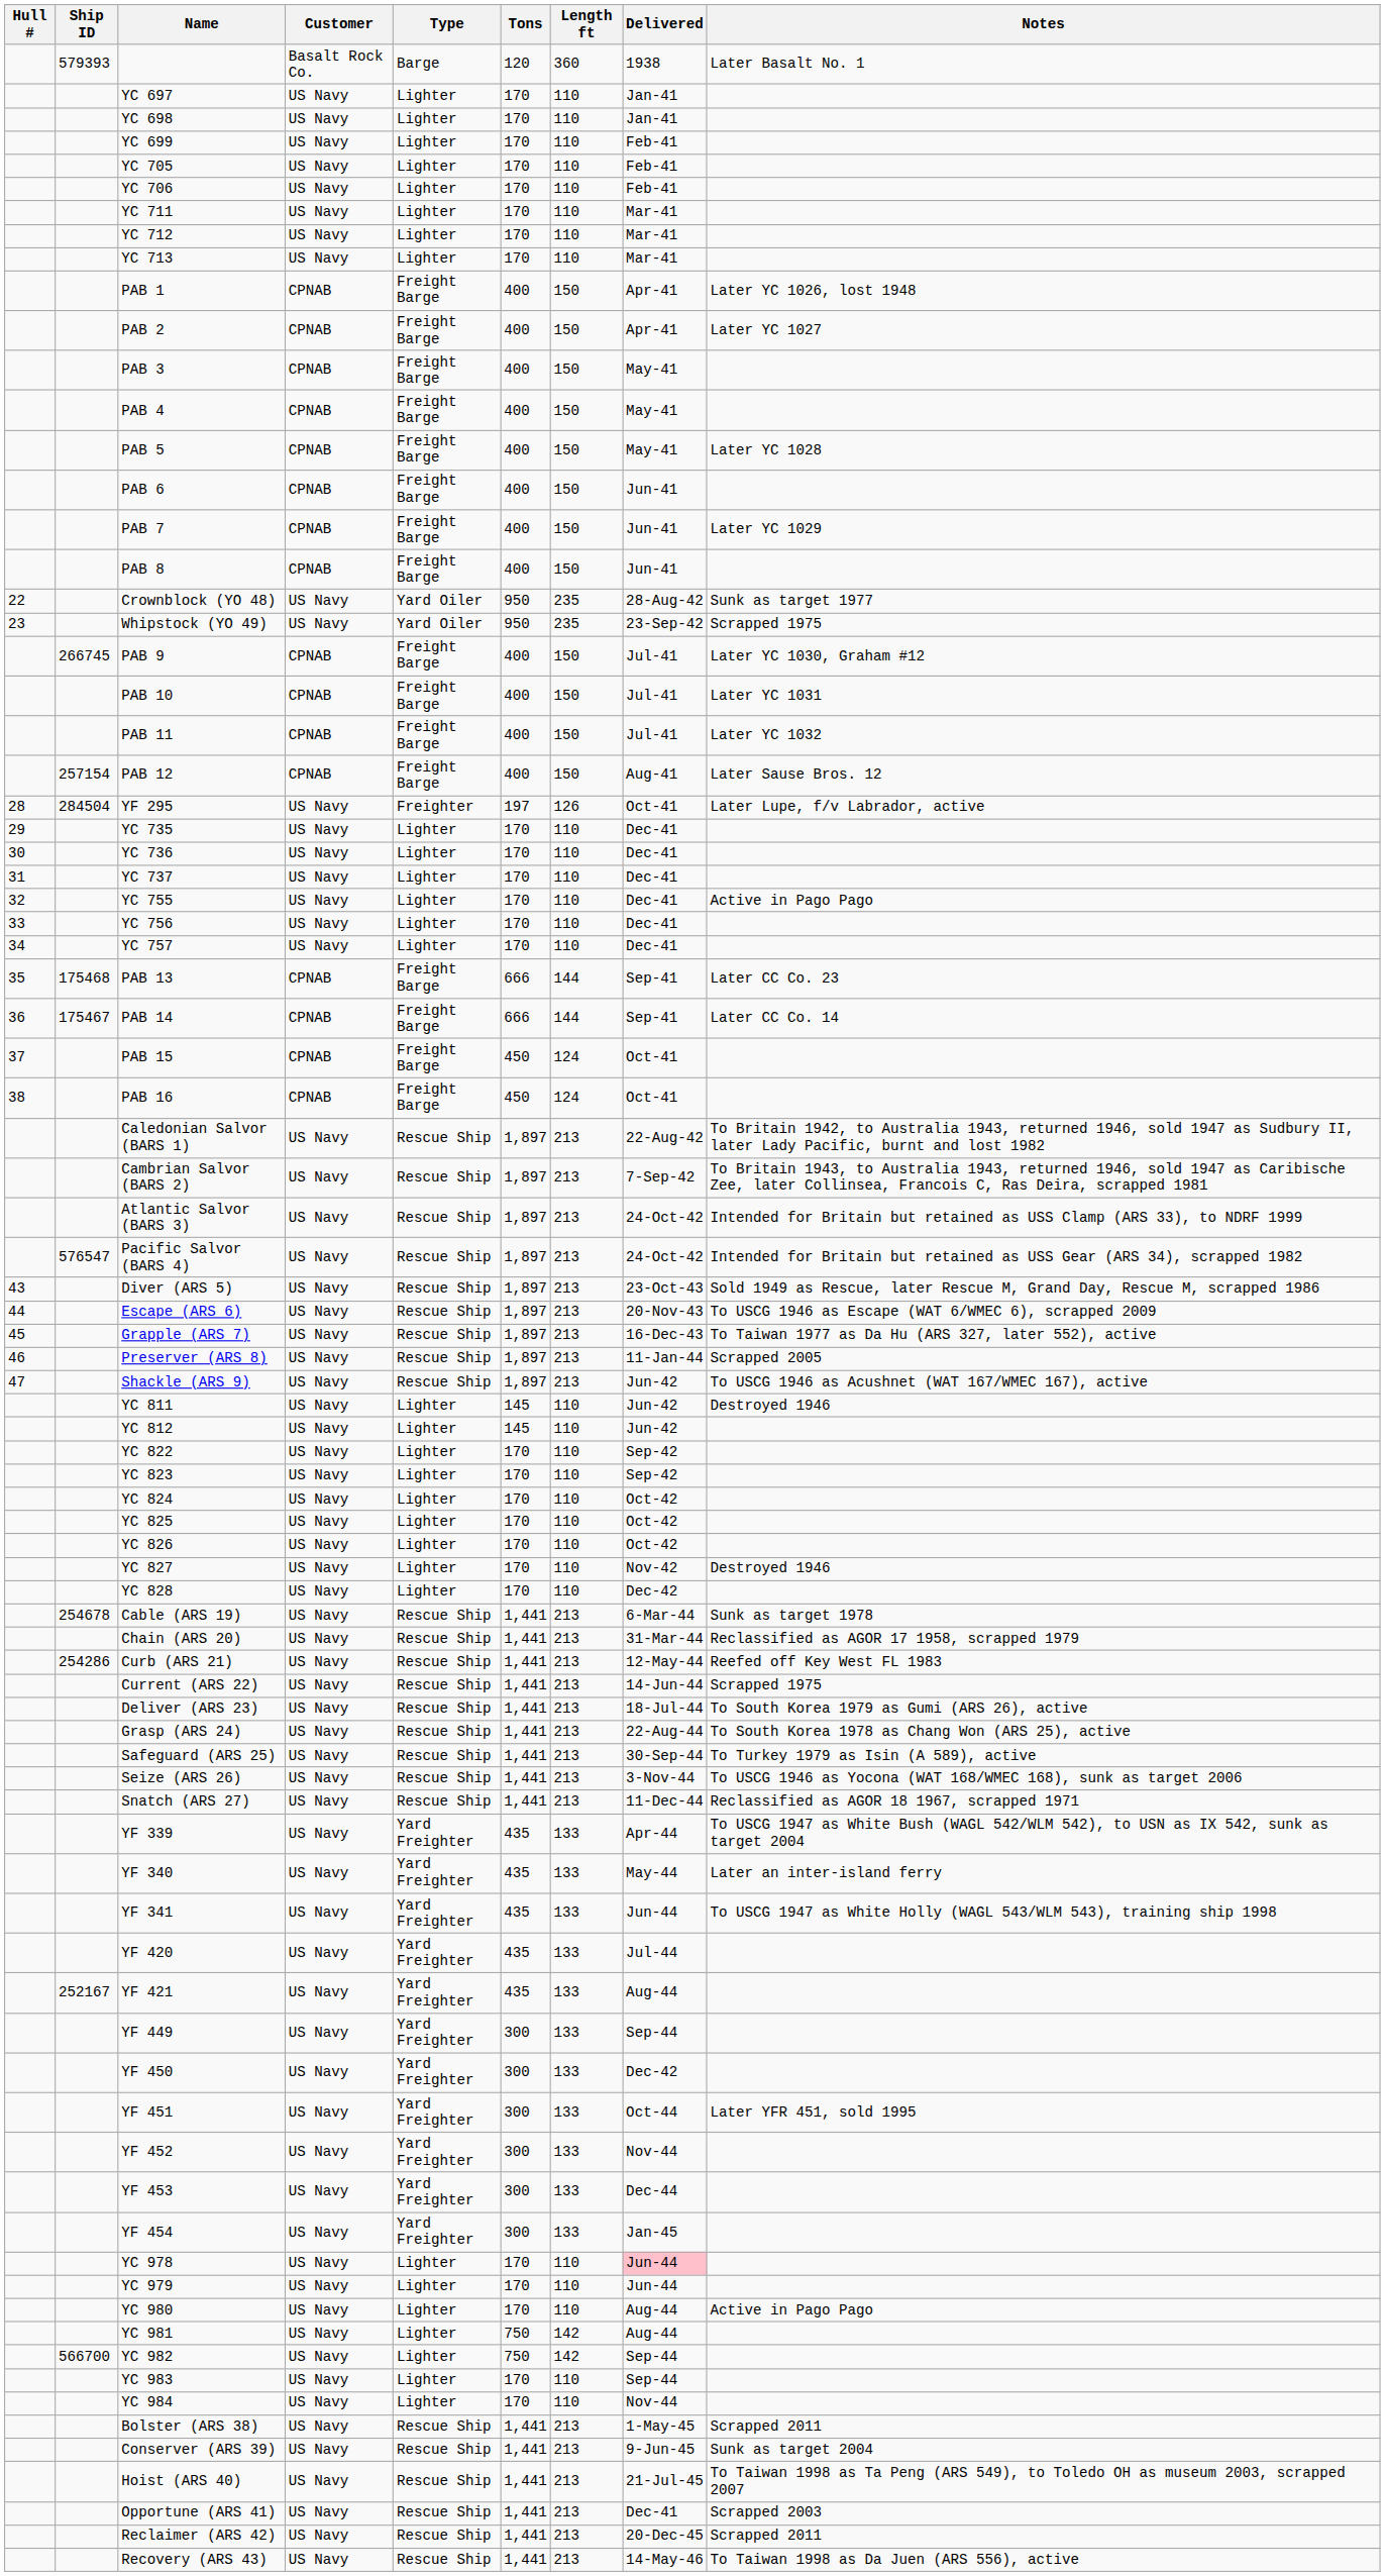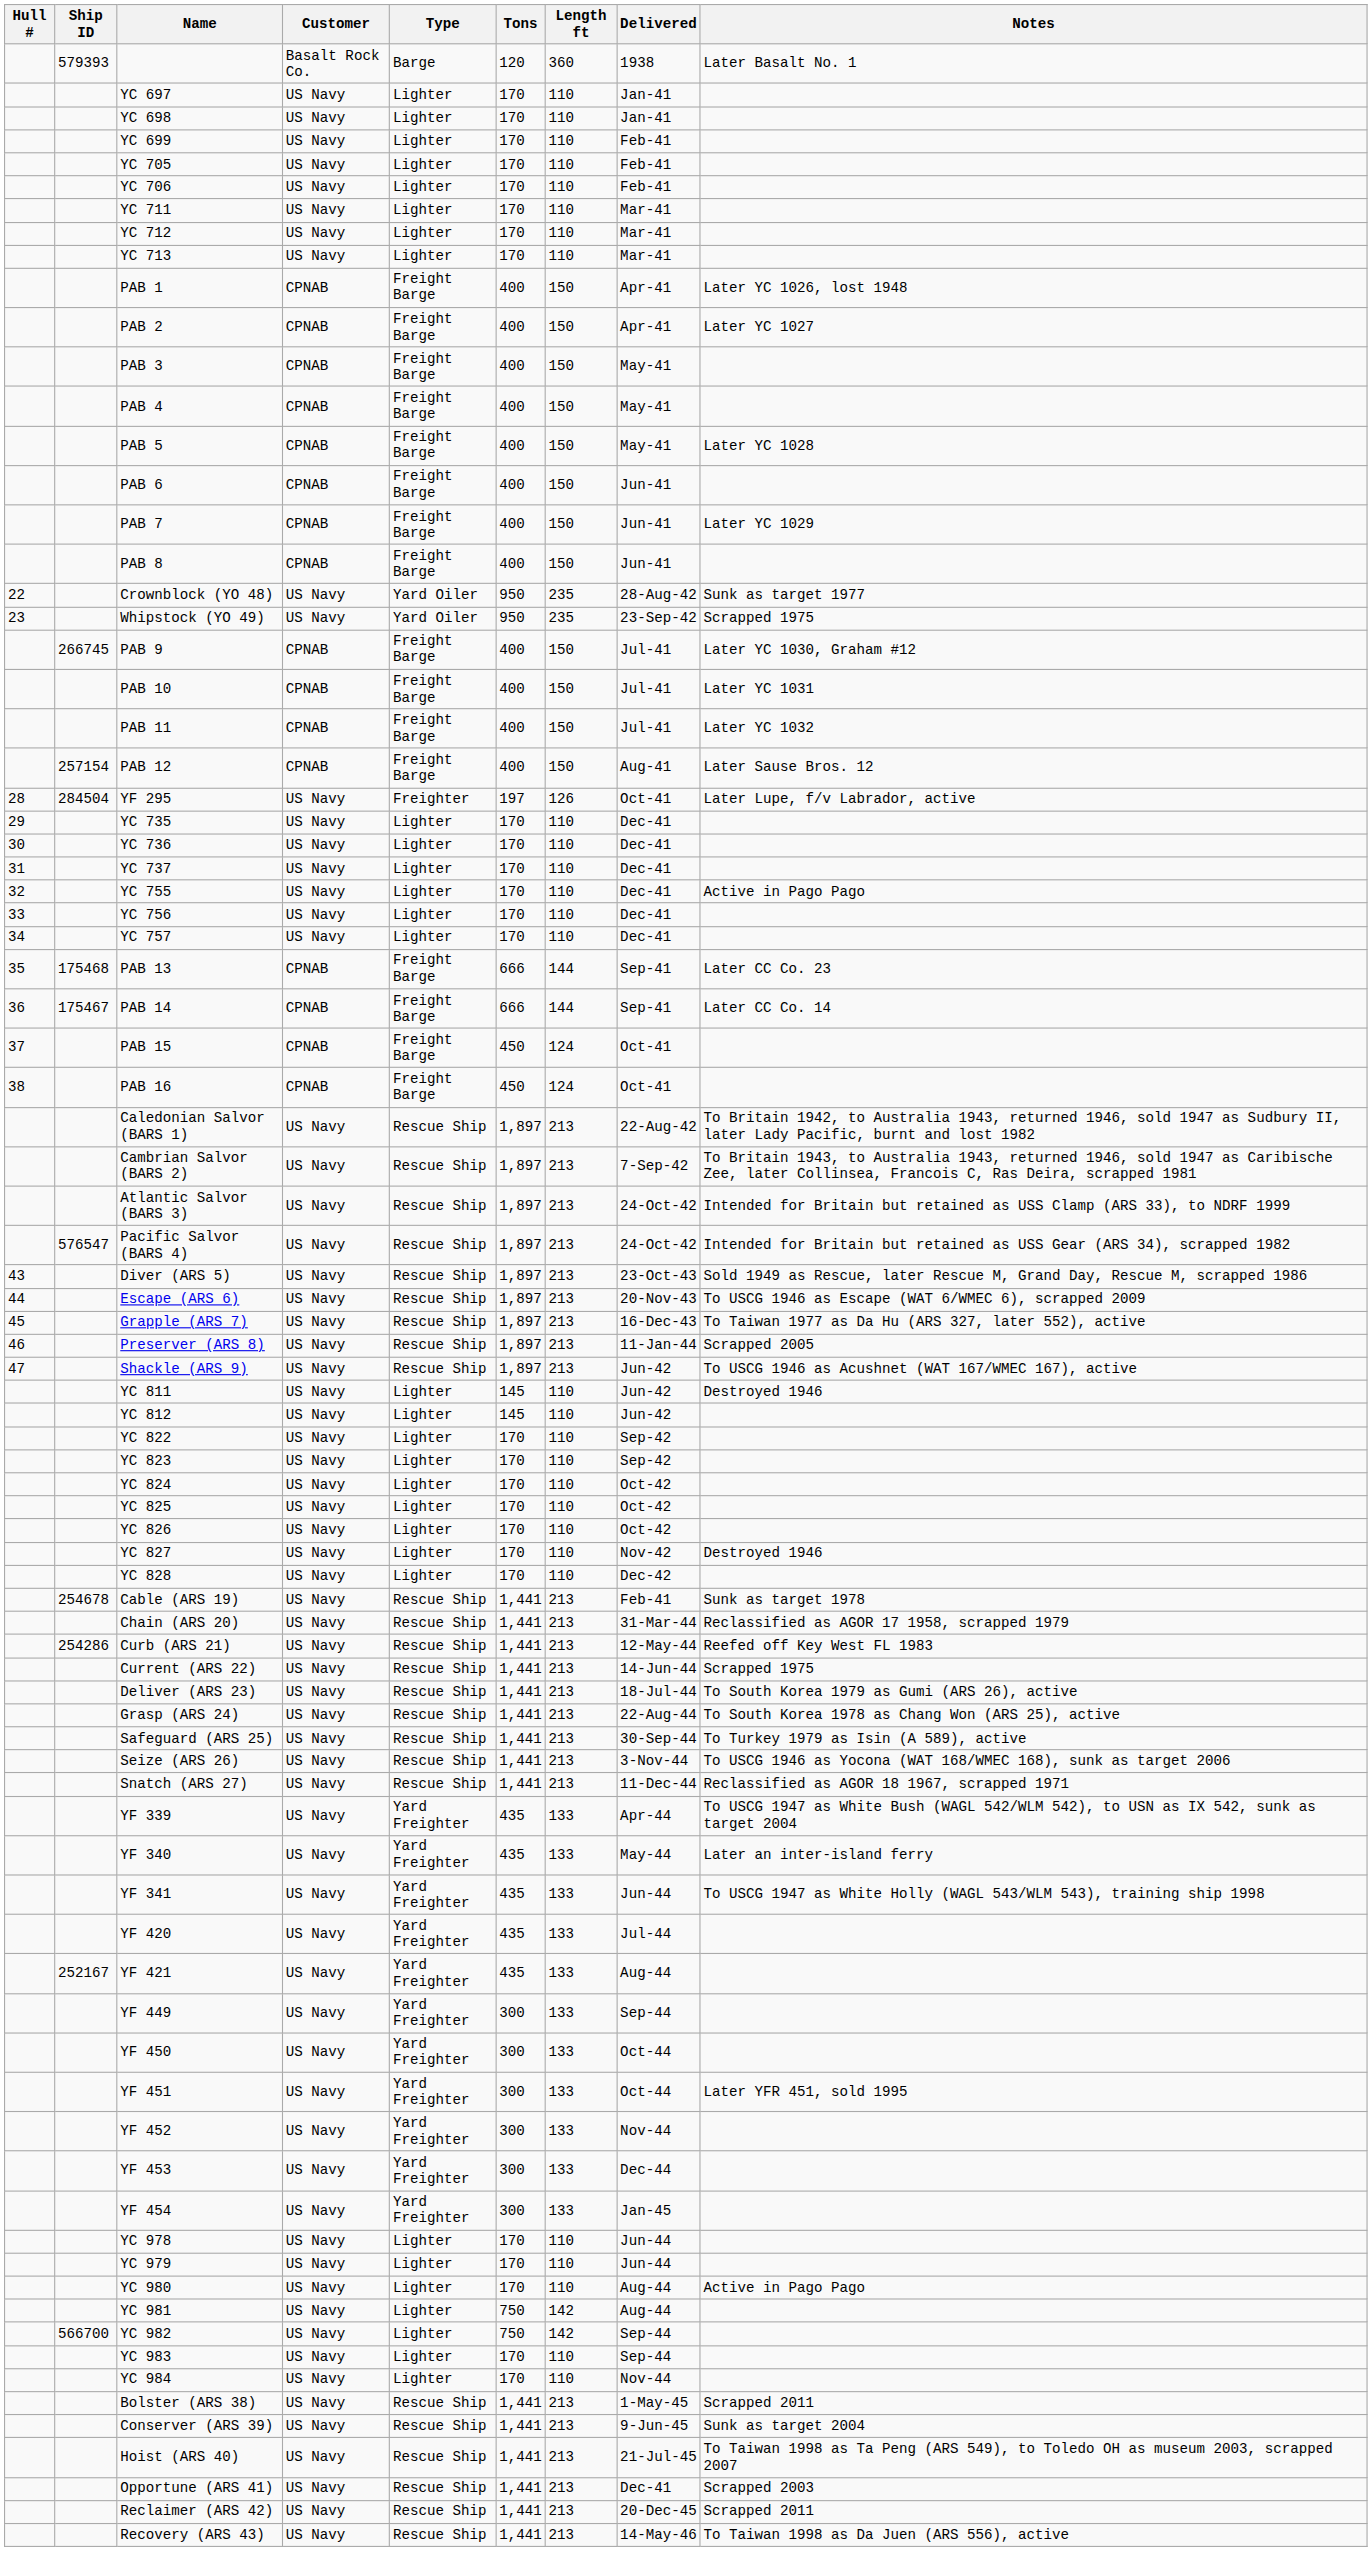Cable (ARS 19) | Delivered: 6-Mar-44 -> Feb-41
YF 450 | Delivered: Dec-42 -> Oct-44
YC 978 | Delivered: pink background -> no background
